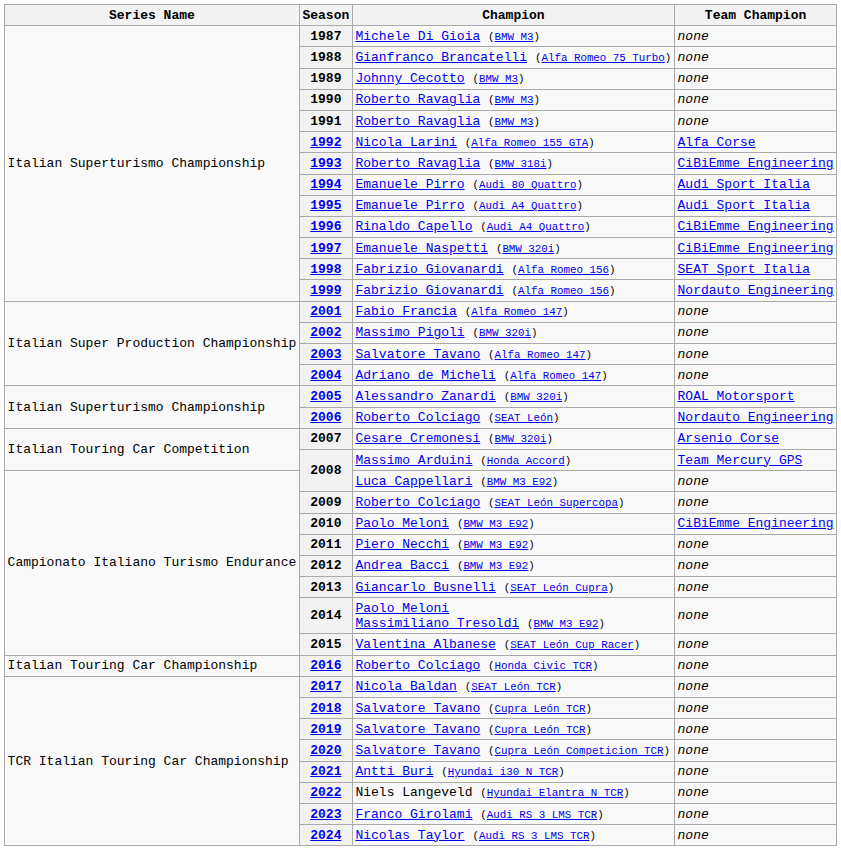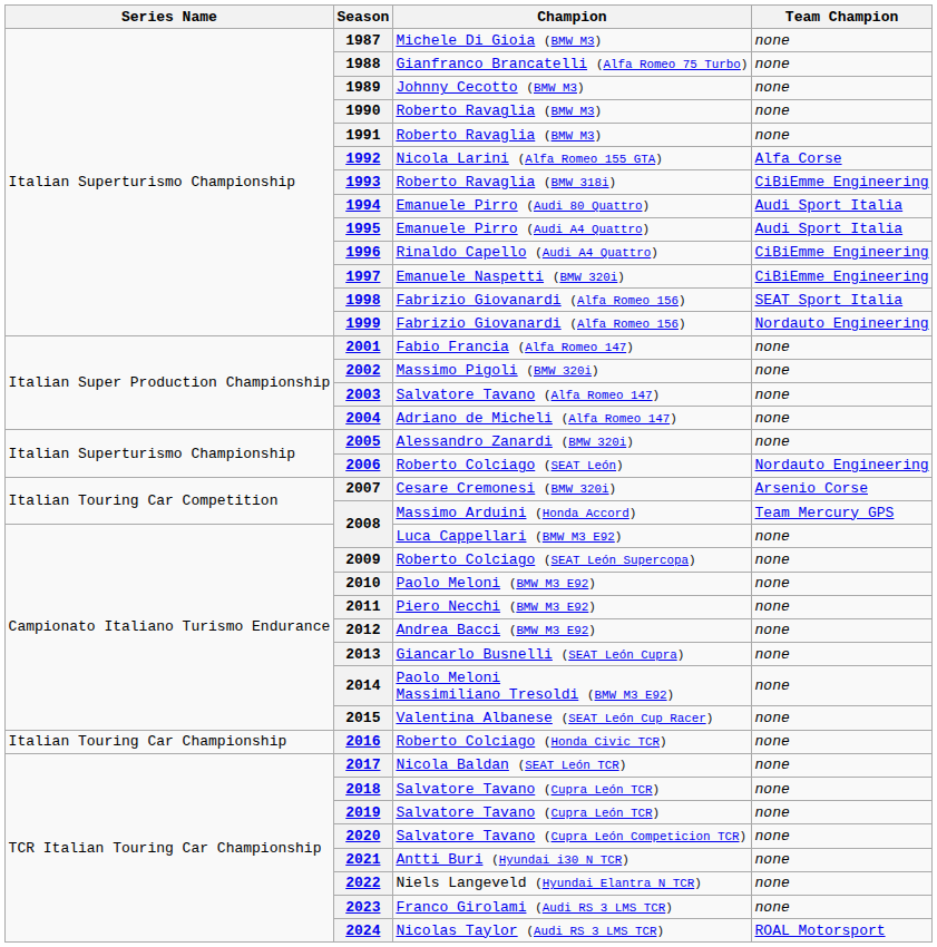2005 | Team Champion: ROAL Motorsport -> none
2010 | Team Champion: CiBiEmme Engineering -> none
2024 | Team Champion: none -> ROAL Motorsport
